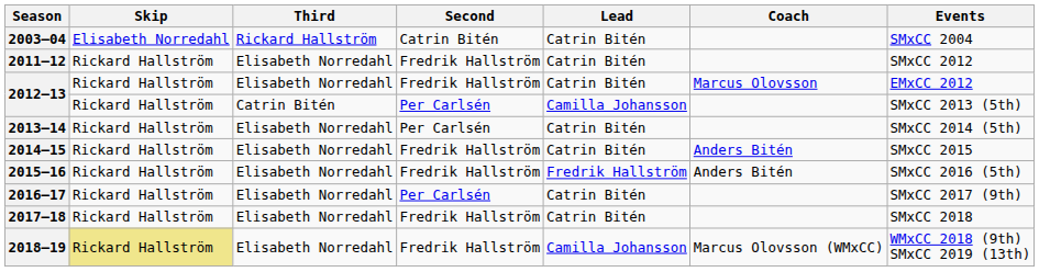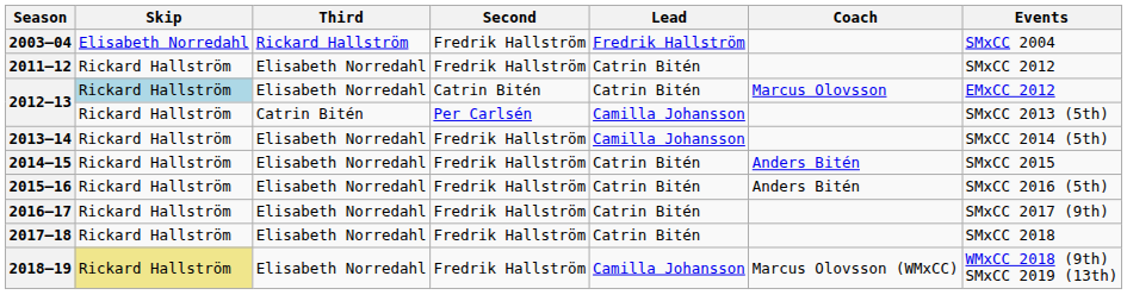2003–04 | Second: Catrin Bitén -> Fredrik Hallström
2003–04 | Lead: Catrin Bitén -> Fredrik Hallström
2012–13 / Elisabeth Norredahl | Skip: no background -> lightblue background
2012–13 / Elisabeth Norredahl | Second: Fredrik Hallström -> Catrin Bitén
2013–14 | Second: Per Carlsén -> Fredrik Hallström
2013–14 | Lead: Catrin Bitén -> Camilla Johansson
2015–16 | Lead: Fredrik Hallström -> Catrin Bitén
2016–17 | Second: Per Carlsén -> Fredrik Hallström
